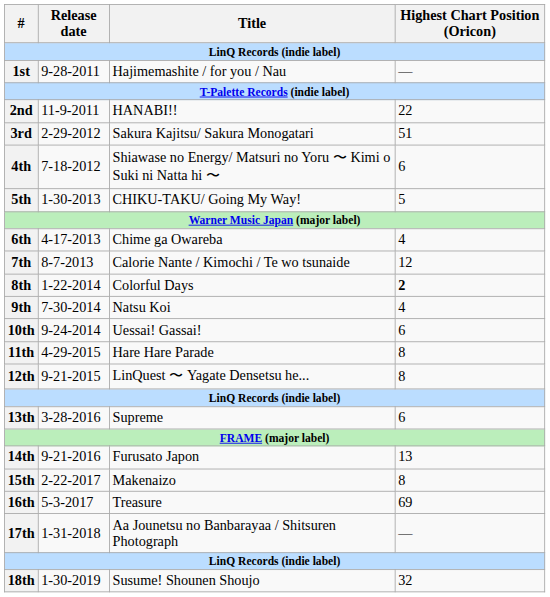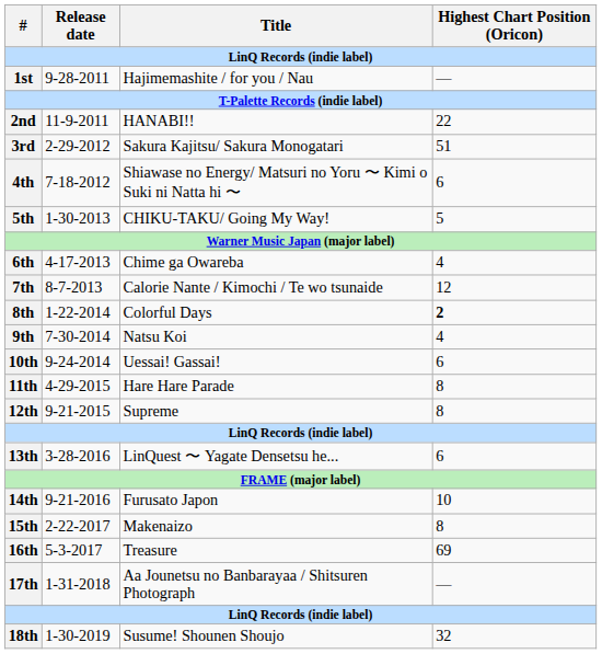12th | Title: LinQuest 〜 Yagate Densetsu he... -> Supreme
13th | Title: Supreme -> LinQuest 〜 Yagate Densetsu he...
14th | Highest Chart Position (Oricon): 13 -> 10
